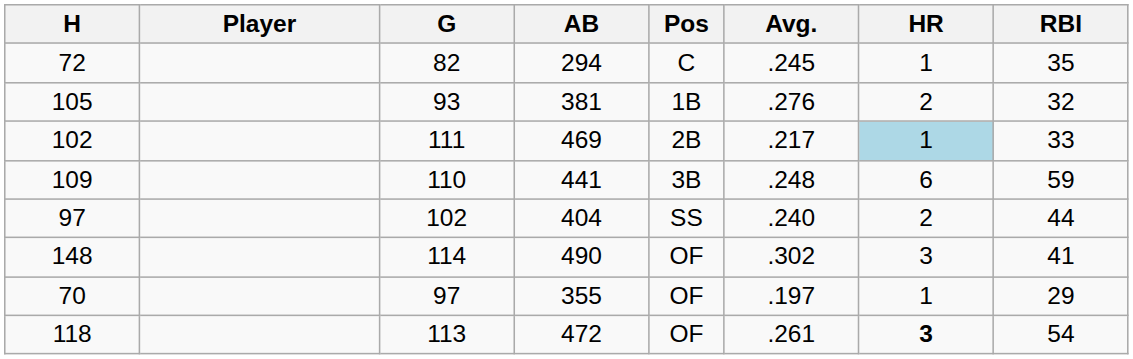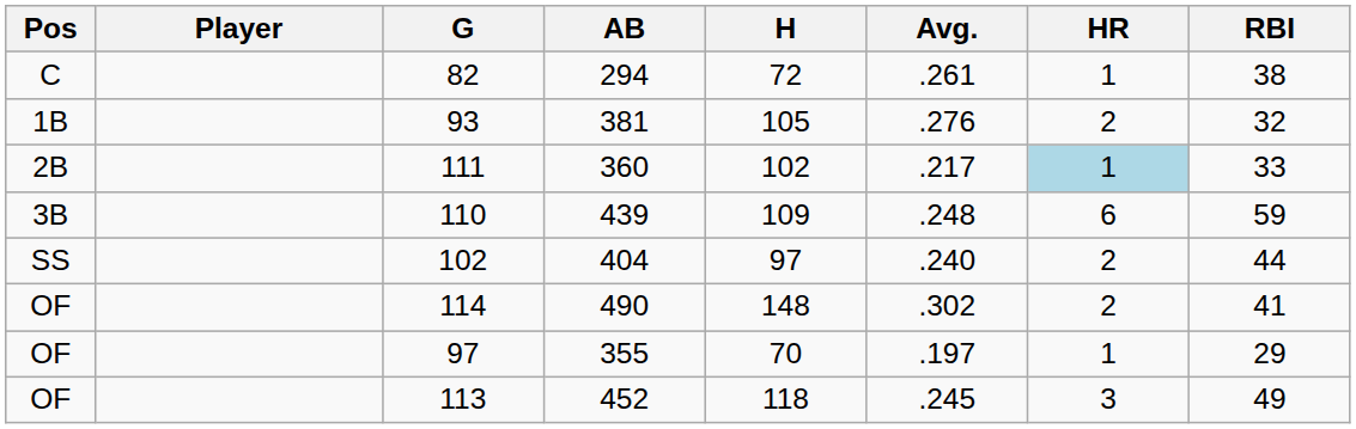columns swapped: Pos <-> H
82 | Avg.: .245 -> .261
82 | RBI: 35 -> 38
111 | AB: 469 -> 360
110 | AB: 441 -> 439
114 | HR: 3 -> 2
113 | AB: 472 -> 452
113 | Avg.: .261 -> .245
113 | HR: bold -> normal
113 | RBI: 54 -> 49
